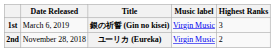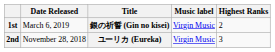1st | Highest Ranks: 3 -> 2
2nd | Highest Ranks: 2 -> 3
